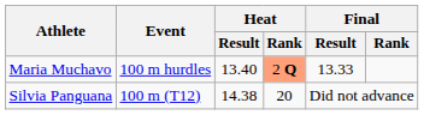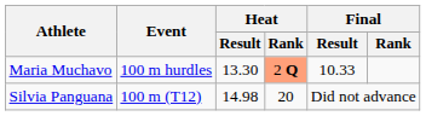Maria Muchavo | Heat / Result: 13.40 -> 13.30
Maria Muchavo | Final / Result: 13.33 -> 10.33
Silvia Panguana | Heat / Result: 14.38 -> 14.98
